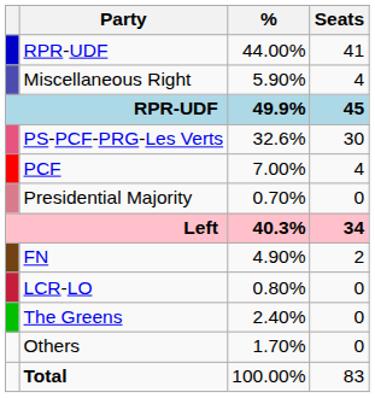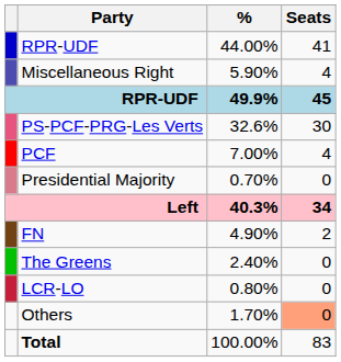rows swapped: The Greens <-> LCR-LO
Others | Seats: no background -> lightsalmon background
